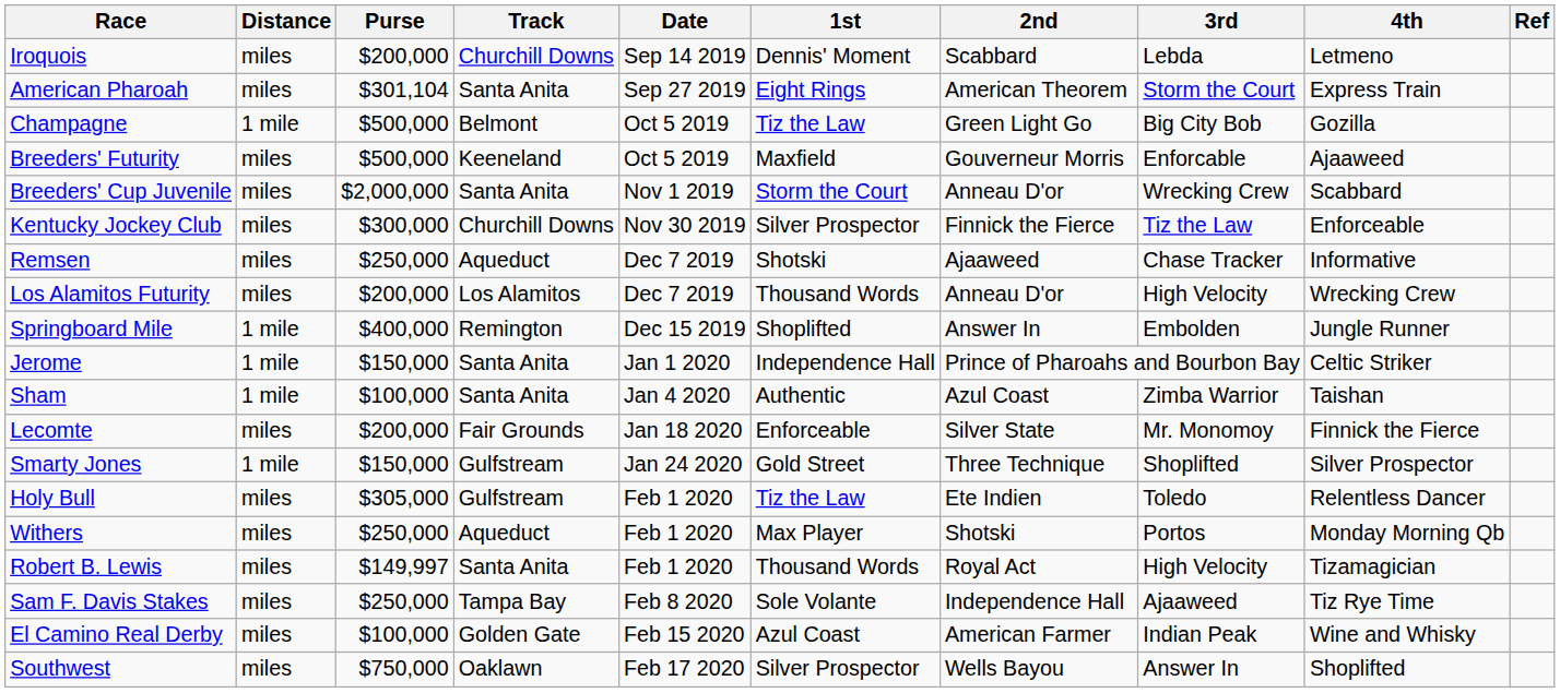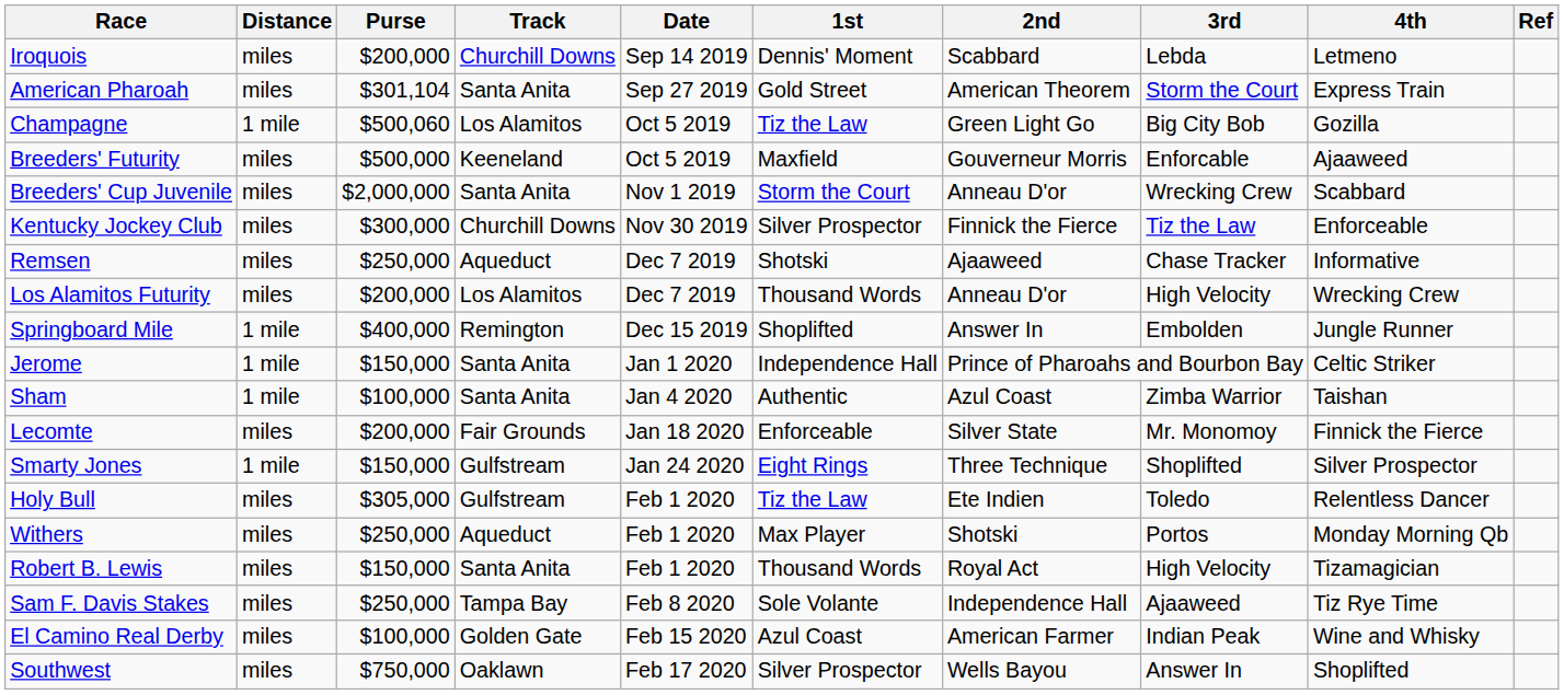American Pharoah | 1st: Eight Rings -> Gold Street
Champagne | Purse: $500,000 -> $500,060
Champagne | Track: Belmont -> Los Alamitos
Smarty Jones | 1st: Gold Street -> Eight Rings
Robert B. Lewis | Purse: $149,997 -> $150,000
